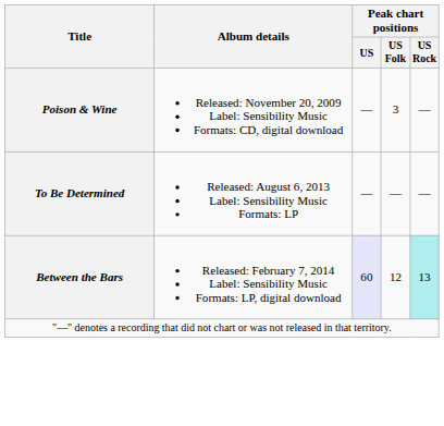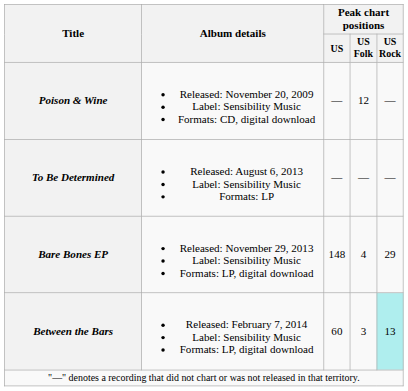Poison & Wine | Peak chart positions / US Folk: 3 -> 12
+ row: Bare Bones EP | Released: November 29, 2013 Label: Sensibility Music Formats: LP, digital download | 148 | 4 | 29
Between the Bars | Peak chart positions / US: lavender background -> no background
Between the Bars | Peak chart positions / US Folk: 12 -> 3
